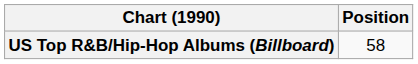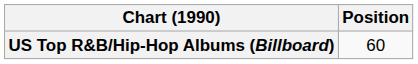US Top R&B/Hip-Hop Albums (Billboard) | Position: 58 -> 60
